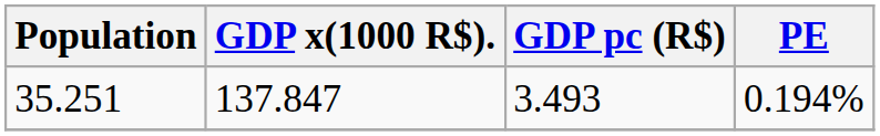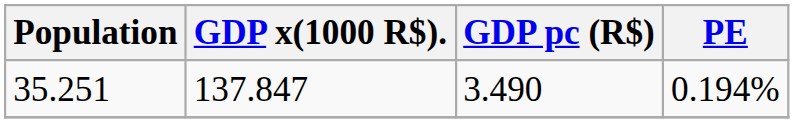35.251 | GDP pc (R$): 3.493 -> 3.490
